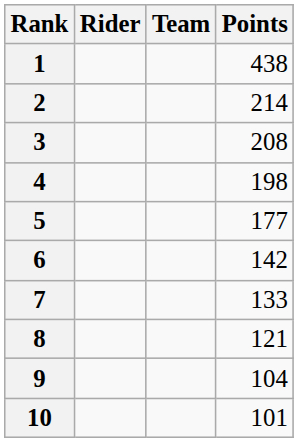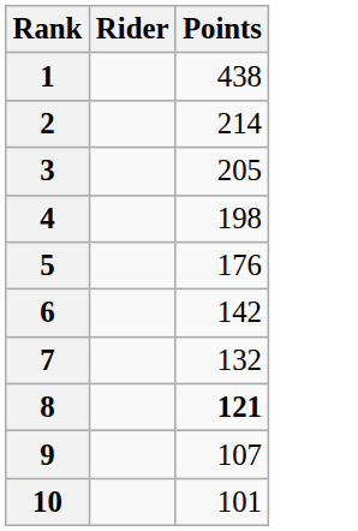- column: Team
3 | Points: 208 -> 205
5 | Points: 177 -> 176
7 | Points: 133 -> 132
8 | Points: normal -> bold
9 | Points: 104 -> 107
